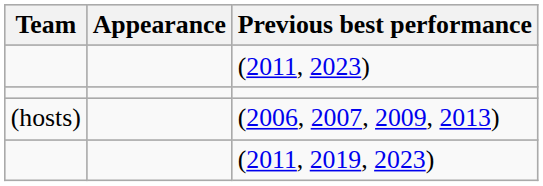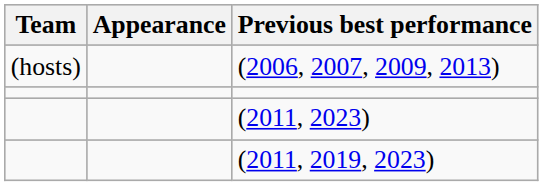rows swapped: (2011, 2023) <-> (2006, 2007, 2009, 2013)
